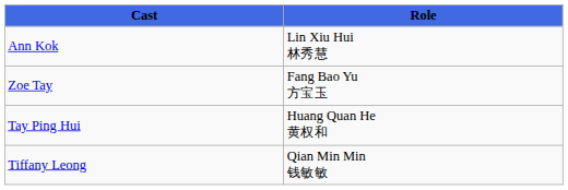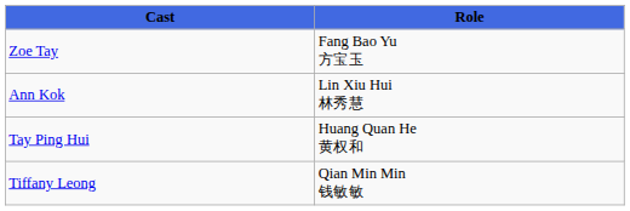rows swapped: Zoe Tay <-> Ann Kok
